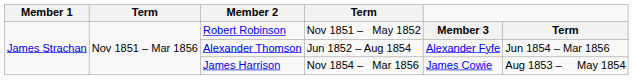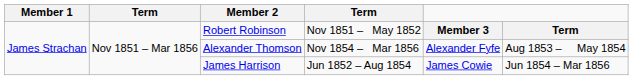Alexander Thomson | column 4: Jun 1852 – Aug 1854 -> Nov 1854 – Mar 1856
Alexander Thomson | column 6: Jun 1854 – Mar 1856 -> Aug 1853 – May 1854
James Harrison | column 4: Nov 1854 – Mar 1856 -> Jun 1852 – Aug 1854
James Harrison | column 6: Aug 1853 – May 1854 -> Jun 1854 – Mar 1856
